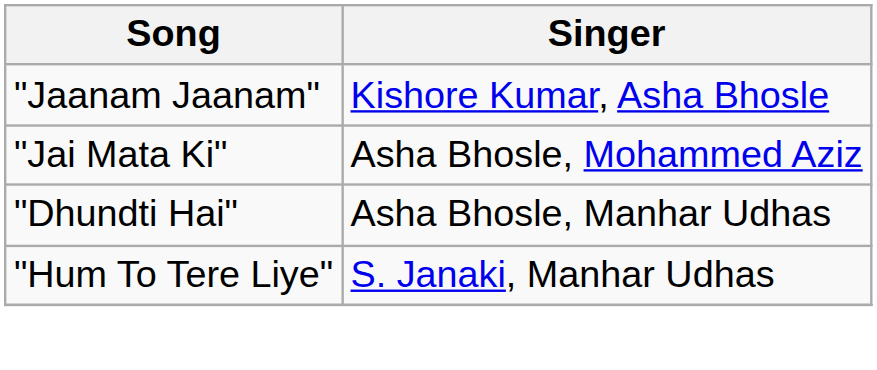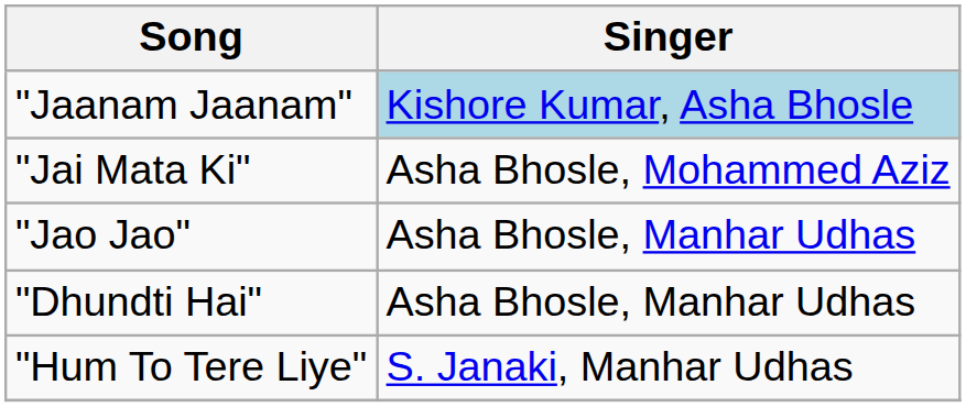"Jaanam Jaanam" | Singer: no background -> lightblue background
+ row: "Jao Jao" | Asha Bhosle, Manhar Udhas
